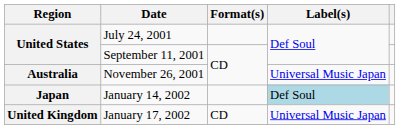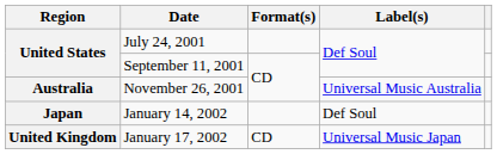November 26, 2001 | Label(s): Universal Music Japan -> Universal Music Australia
January 14, 2002 | Label(s): lightblue background -> no background
